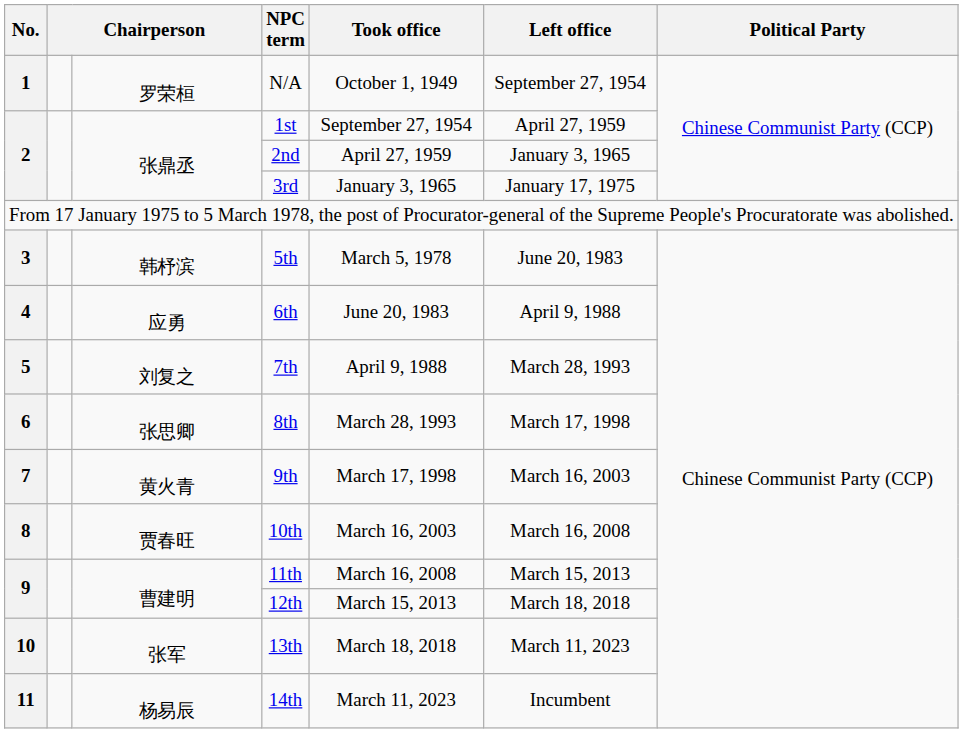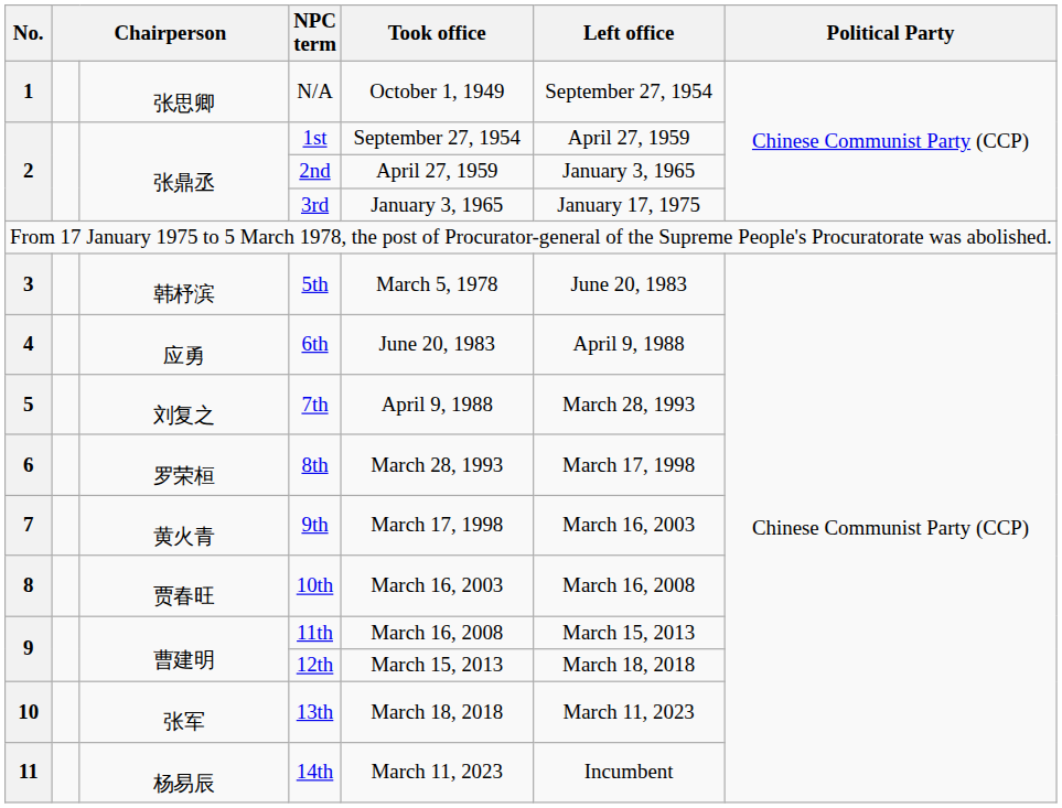N/A | column 3: 罗荣桓 -> 张思卿
8th | column 3: 张思卿 -> 罗荣桓
